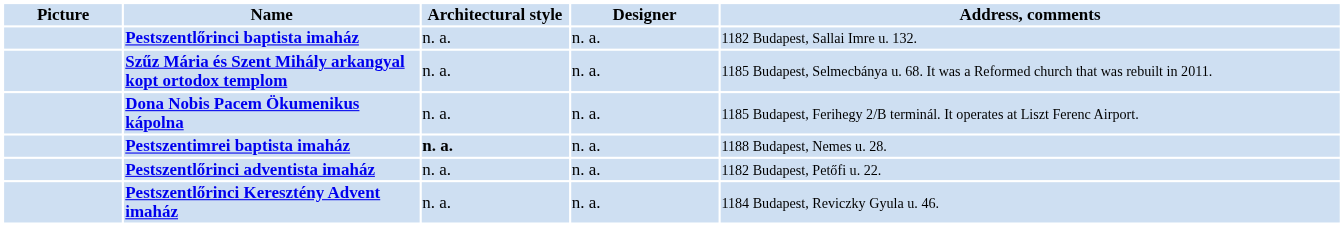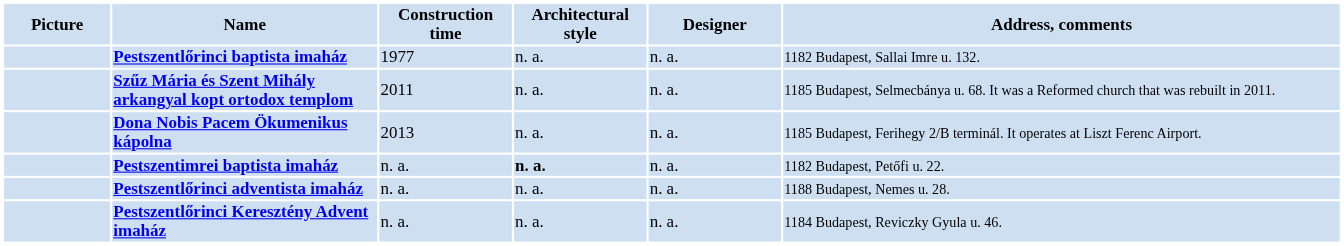+ column: Construction time | 1977 | 2011 | 2013 | n. a. | n. a. | n. a.
Pestszentimrei baptista imaház | Address, comments: 1188 Budapest, Nemes u. 28. -> 1182 Budapest, Petőfi u. 22.
Pestszentlőrinci adventista imaház | Address, comments: 1182 Budapest, Petőfi u. 22. -> 1188 Budapest, Nemes u. 28.
